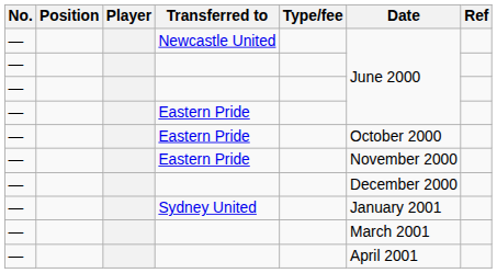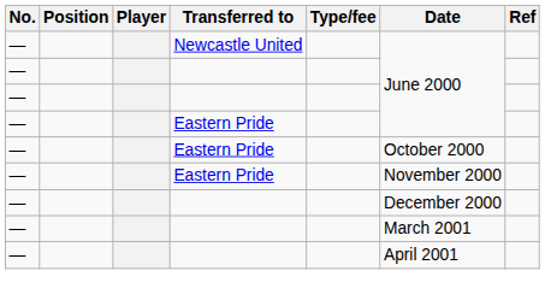- row: — | Sydney United | January 2001
